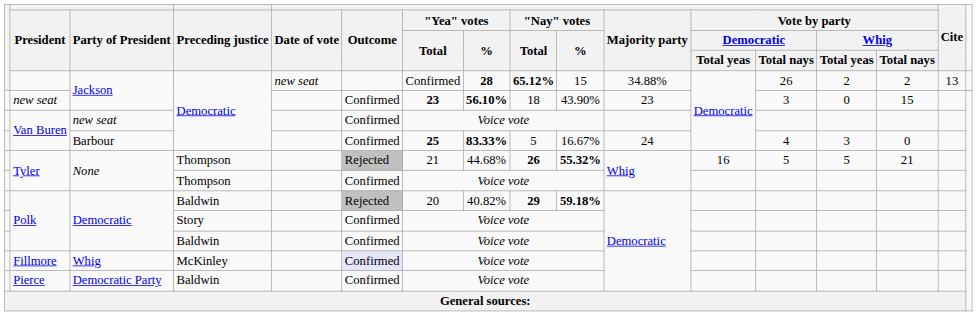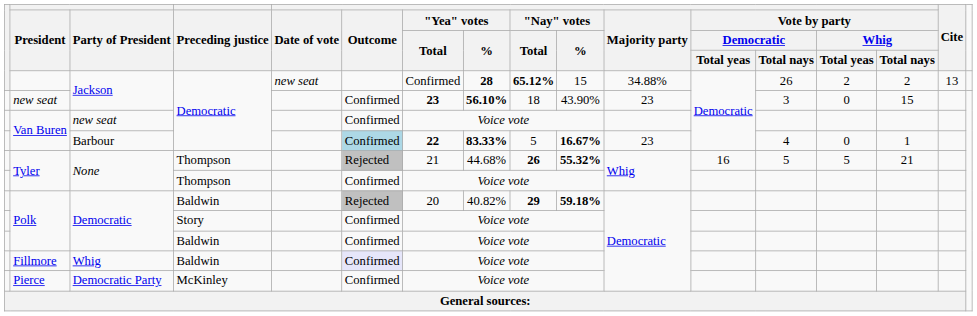Van Buren / Barbour | Outcome: no background -> lightblue background
Van Buren / Barbour | "Yea" votes / Total: 25 -> 22
Van Buren / Barbour | "Nay" votes / %: normal -> bold
Van Buren / Barbour | Majority party: 24 -> 23
Van Buren / Barbour | Vote by party / Whig / Total yeas: 3 -> 0
Van Buren / Barbour | Vote by party / Whig / Total nays: 0 -> 1
Fillmore | Preceding justice: McKinley -> Baldwin
Pierce | Preceding justice: Baldwin -> McKinley
